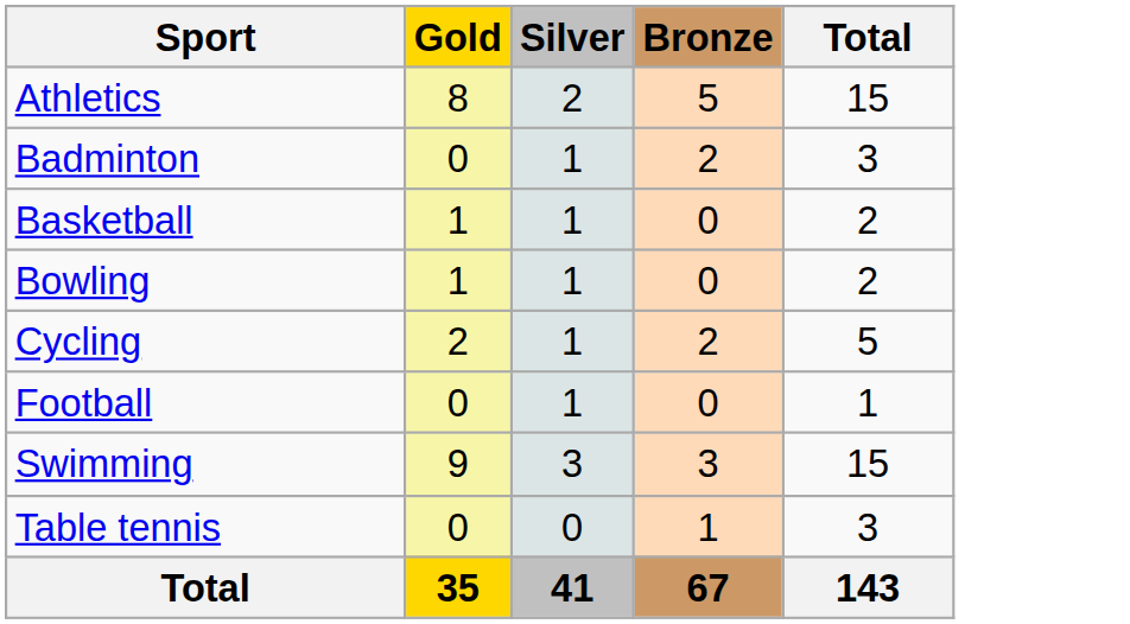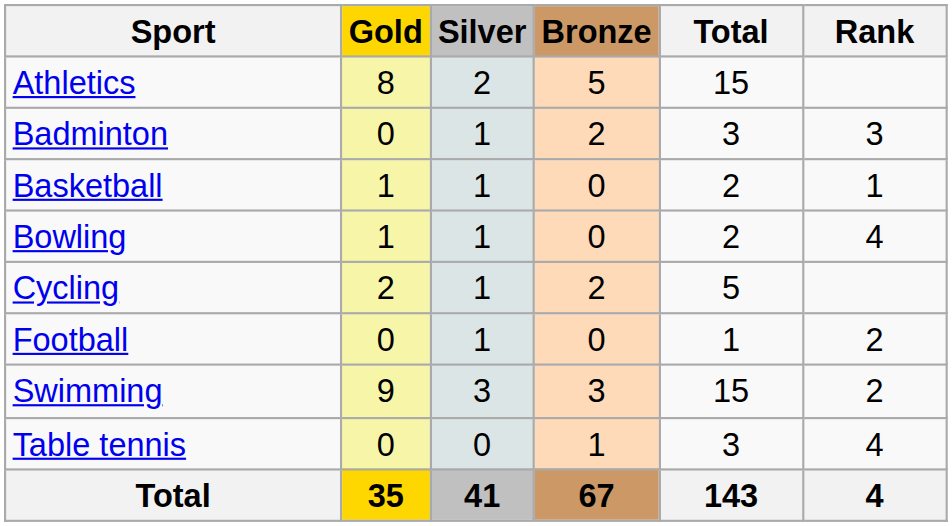+ column: Rank | 3 | 1 | 4 | 2 | 2 | 4 | 4
